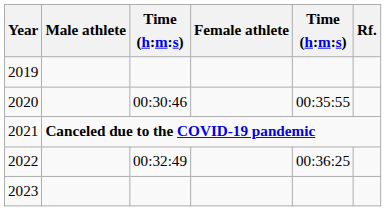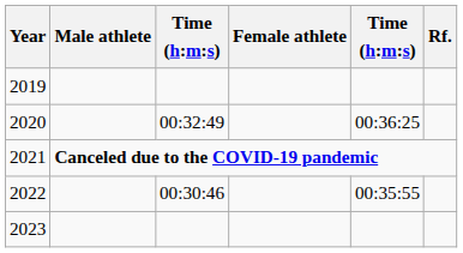2020 | column 3: 00:30:46 -> 00:32:49
2020 | column 5: 00:35:55 -> 00:36:25
2022 | column 3: 00:32:49 -> 00:30:46
2022 | column 5: 00:36:25 -> 00:35:55
